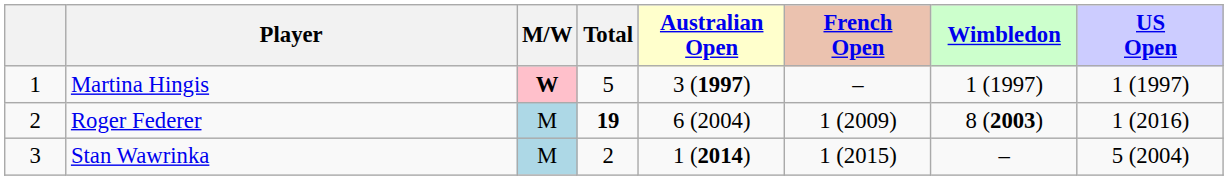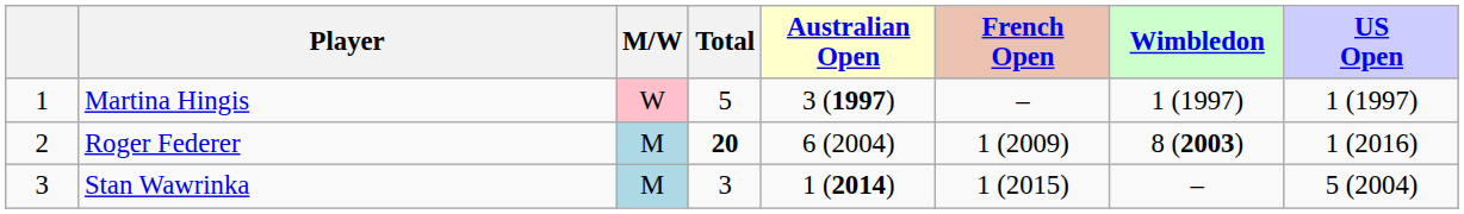Martina Hingis | M/W: bold -> normal
Roger Federer | Total: 19 -> 20
Stan Wawrinka | Total: 2 -> 3
